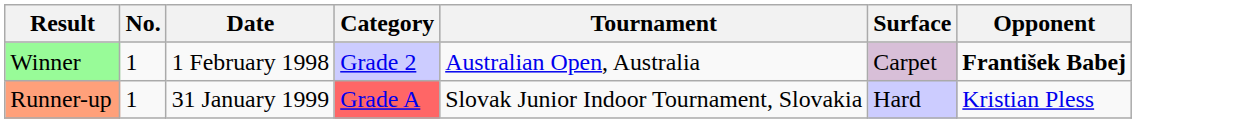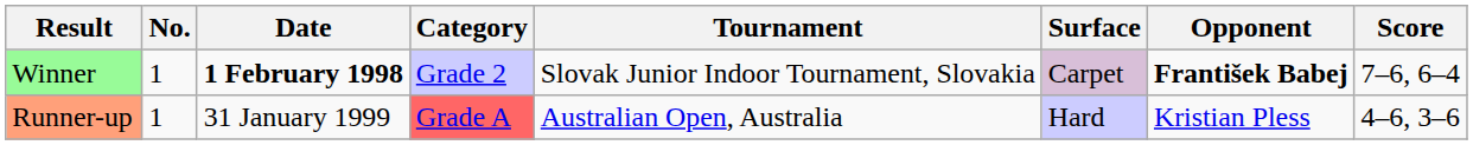+ column: Score | 7–6, 6–4 | 4–6, 3–6
Winner | Date: normal -> bold
Winner | Tournament: Australian Open, Australia -> Slovak Junior Indoor Tournament, Slovakia
Runner-up | Tournament: Slovak Junior Indoor Tournament, Slovakia -> Australian Open, Australia
